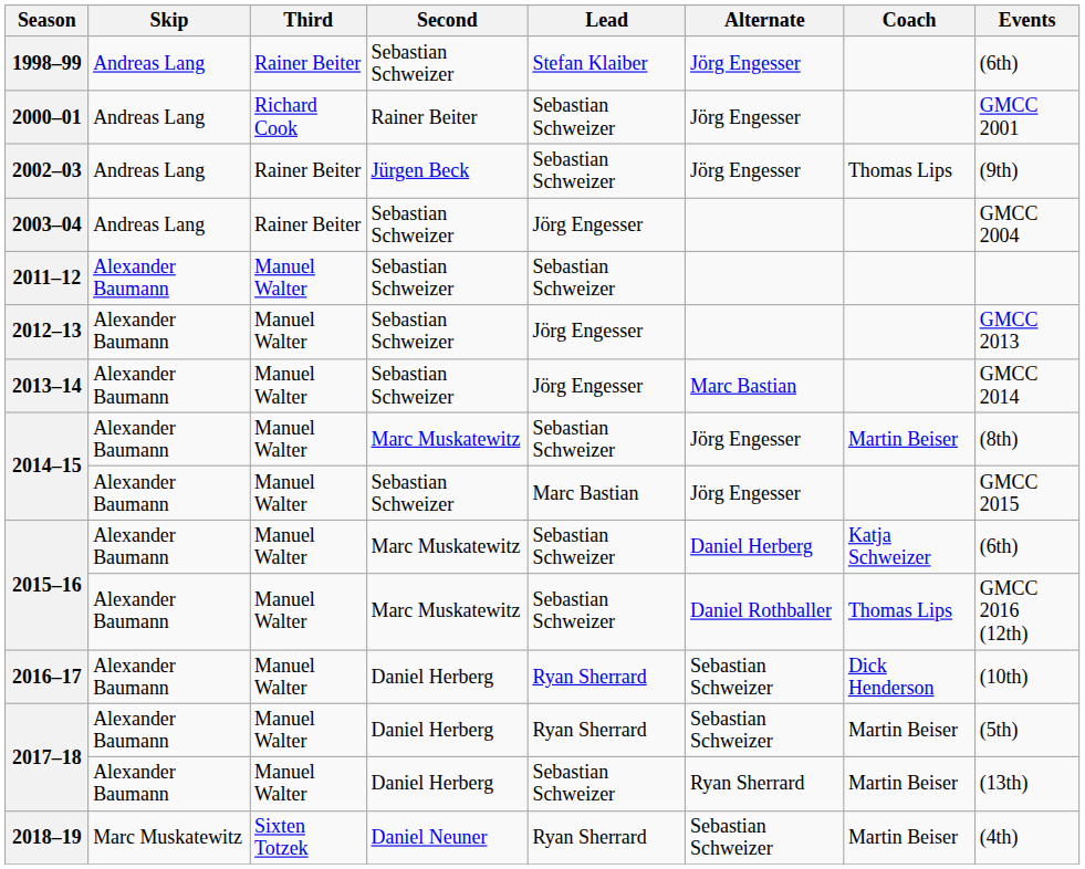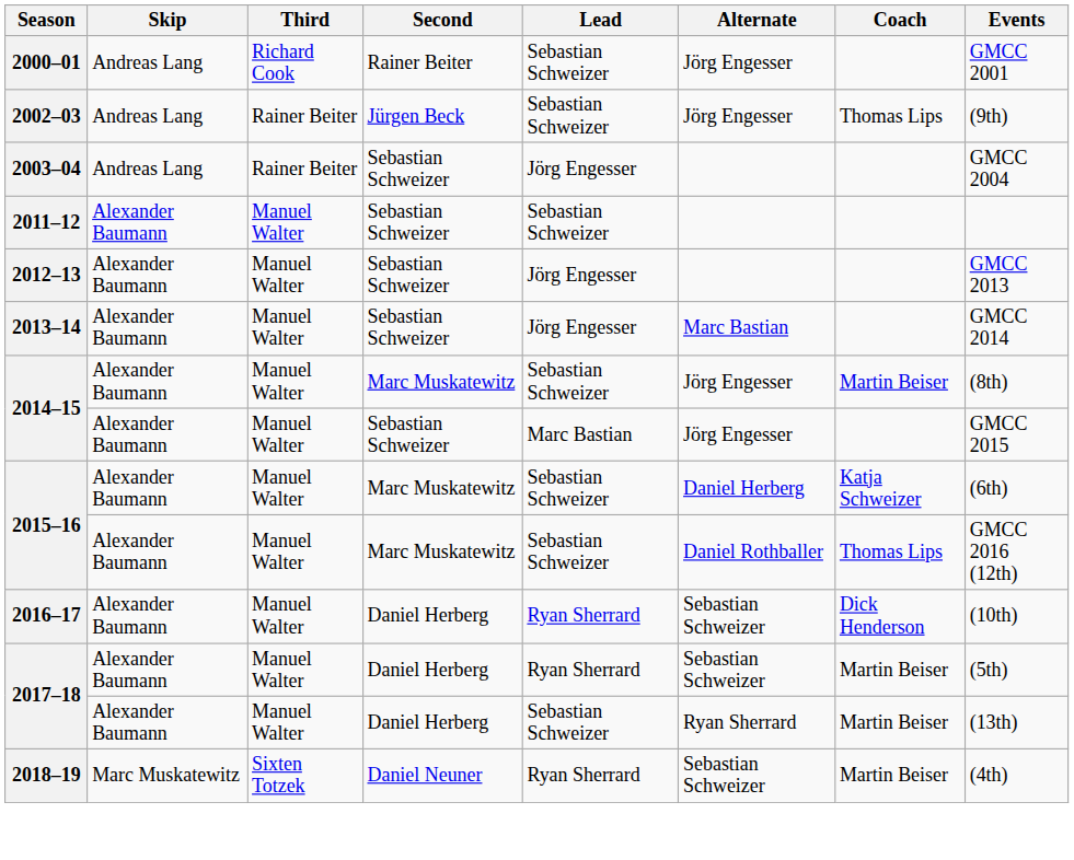- row: 1998–99 | Andreas Lang | Rainer Beiter | Sebastian Schweizer | Stefan Klaiber | Jörg Engesser | (6th)
